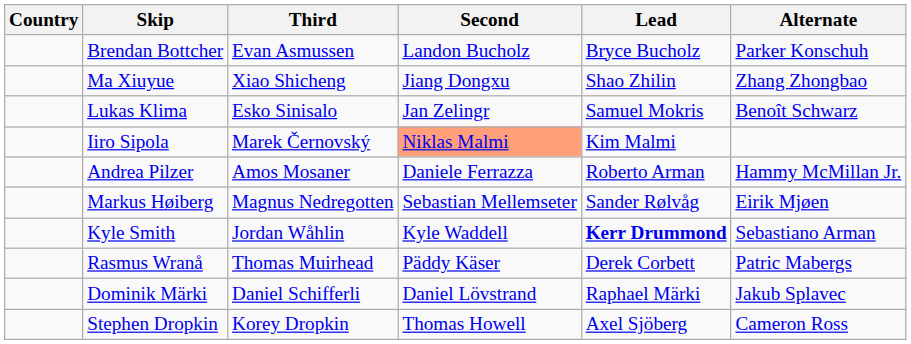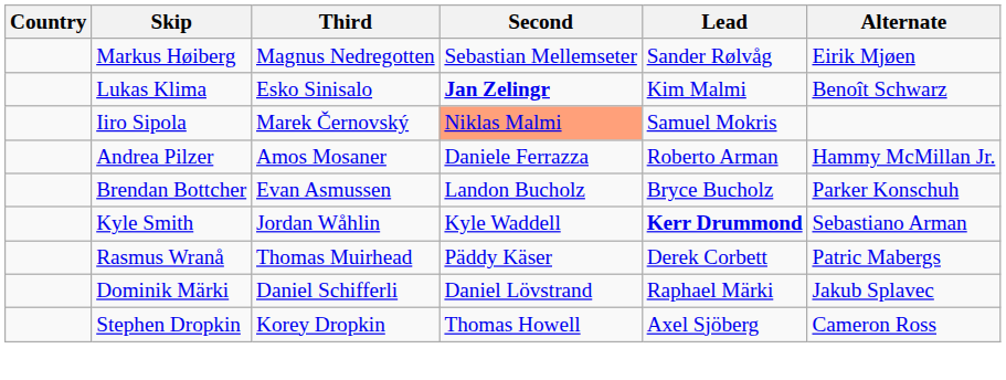rows swapped: Brendan Bottcher <-> Markus Høiberg
- row: Ma Xiuyue | Xiao Shicheng | Jiang Dongxu | Shao Zhilin | Zhang Zhongbao
Lukas Klima | Second: normal -> bold
Lukas Klima | Lead: Samuel Mokris -> Kim Malmi
Iiro Sipola | Lead: Kim Malmi -> Samuel Mokris
